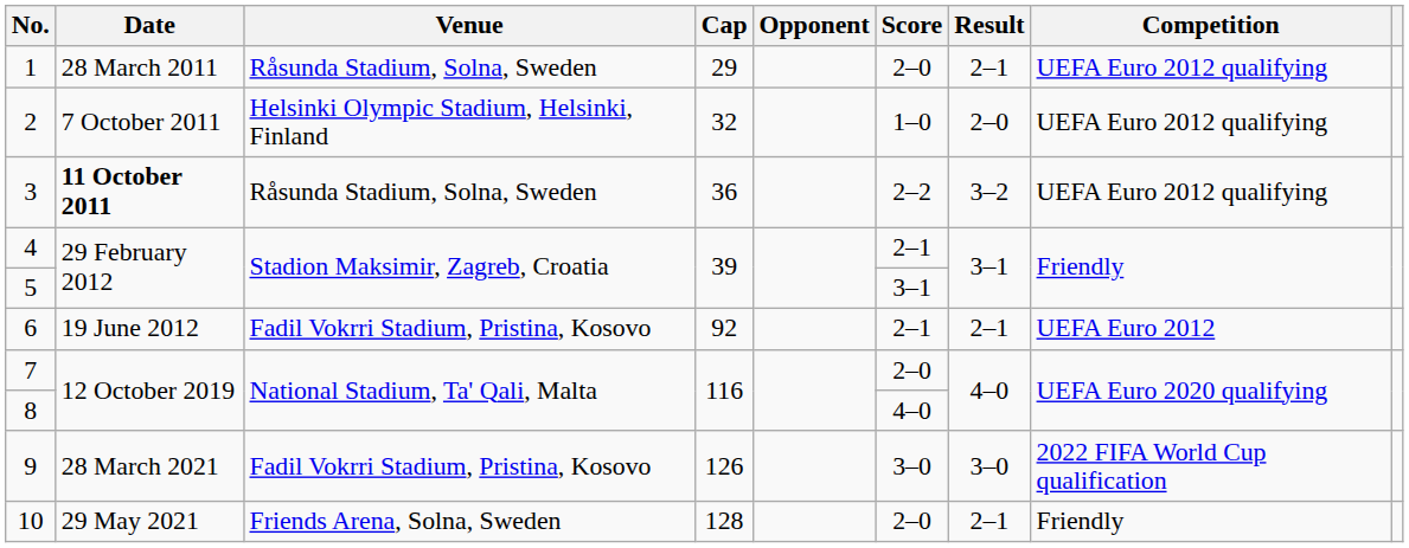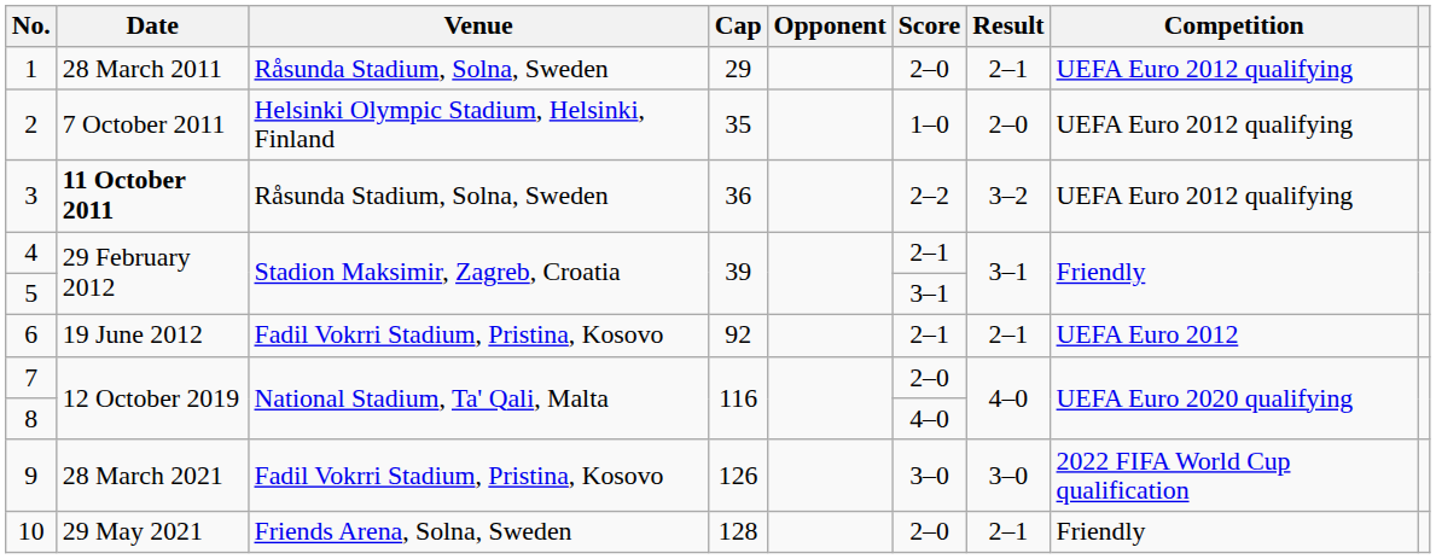2 | Cap: 32 -> 35
